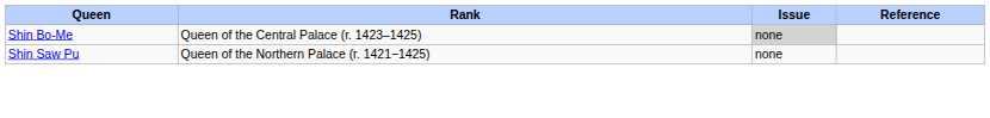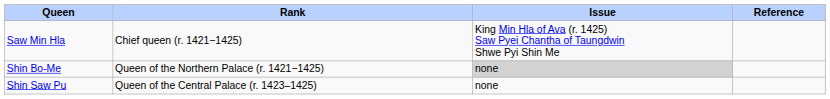+ row: Saw Min Hla | Chief queen (r. 1421−1425) | King Min Hla of Ava (r. 1425) Saw Pyei Chantha of Taungdwin Shwe Pyi Shin Me
Shin Bo-Me | Rank: Queen of the Central Palace (r. 1423–1425) -> Queen of the Northern Palace (r. 1421−1425)
Shin Saw Pu | Rank: Queen of the Northern Palace (r. 1421−1425) -> Queen of the Central Palace (r. 1423–1425)
